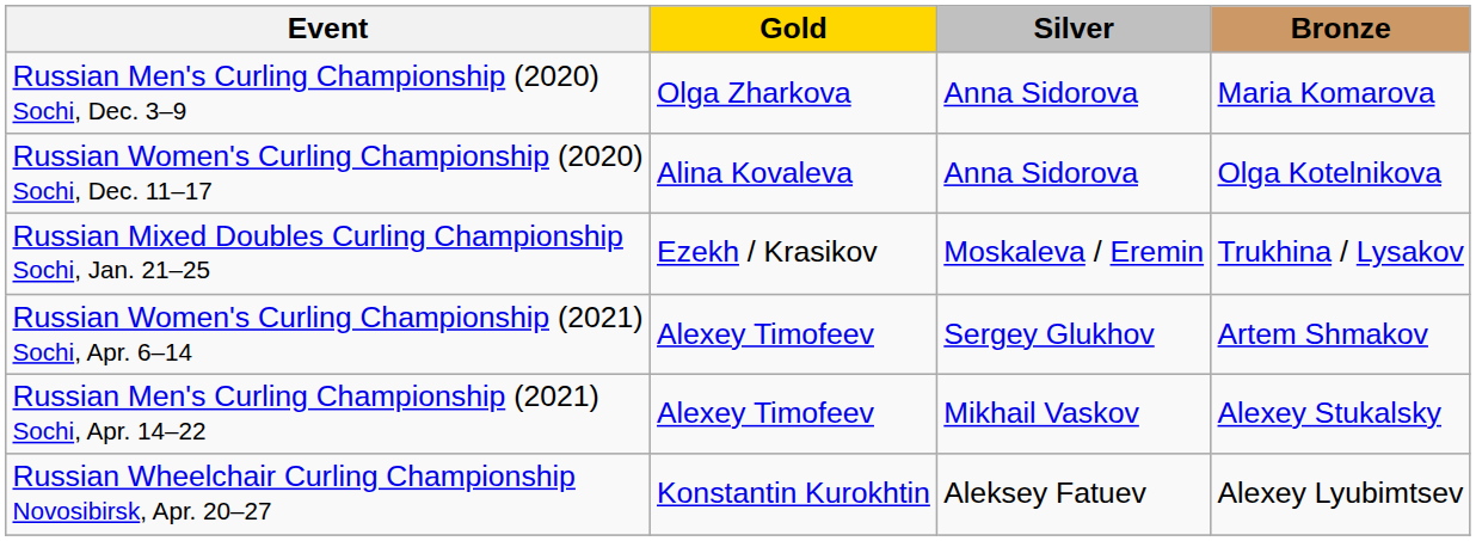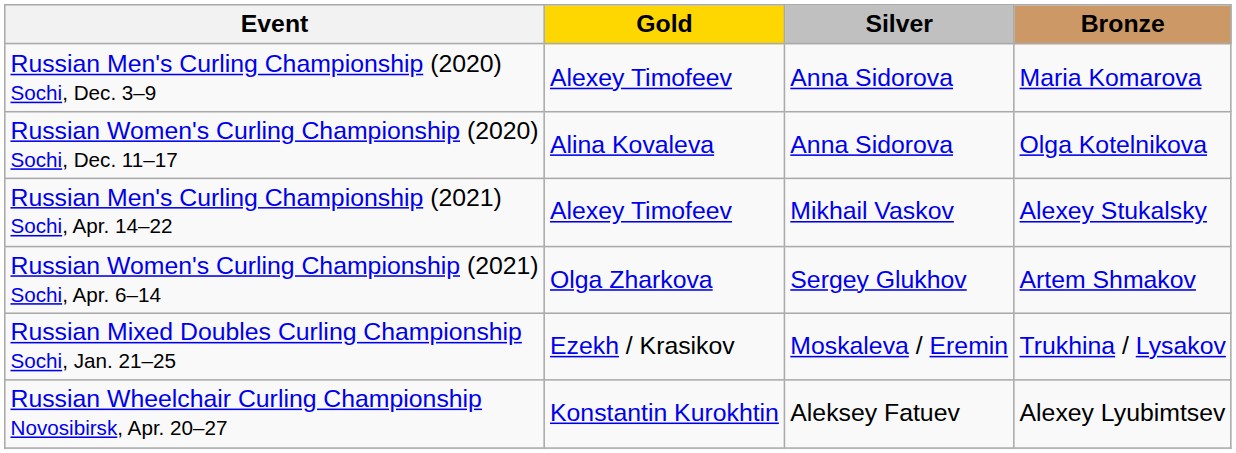Russian Men's Curling Championship (2020) Sochi, Dec. 3–9 | Gold: Olga Zharkova -> Alexey Timofeev
rows swapped: Russian Men's Curling Championship (2021) Sochi, Apr. 14–22 <-> Russian Mixed Doubles Curling Championship Sochi, Jan. 21–25
Russian Women's Curling Championship (2021) Sochi, Apr. 6–14 | Gold: Alexey Timofeev -> Olga Zharkova
